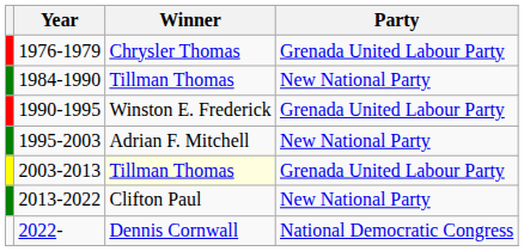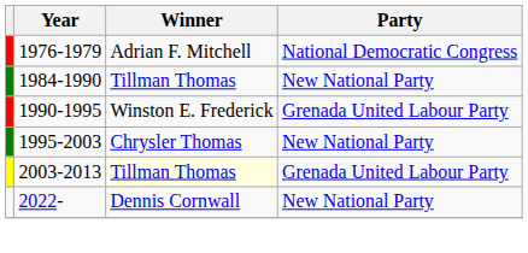1976-1979 | Winner: Chrysler Thomas -> Adrian F. Mitchell
1976-1979 | Party: Grenada United Labour Party -> National Democratic Congress
1995-2003 | Winner: Adrian F. Mitchell -> Chrysler Thomas
- row: 2013-2022 | Clifton Paul | New National Party
2022- | Party: National Democratic Congress -> New National Party
